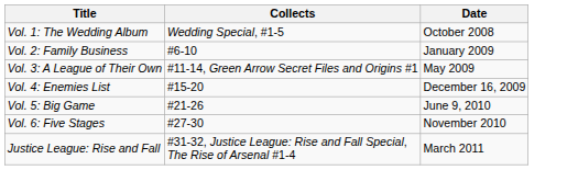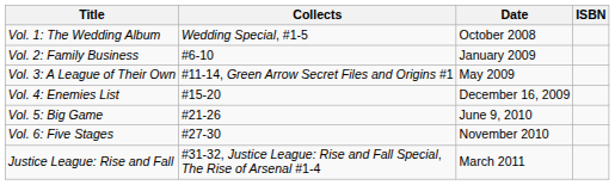+ column: ISBN
